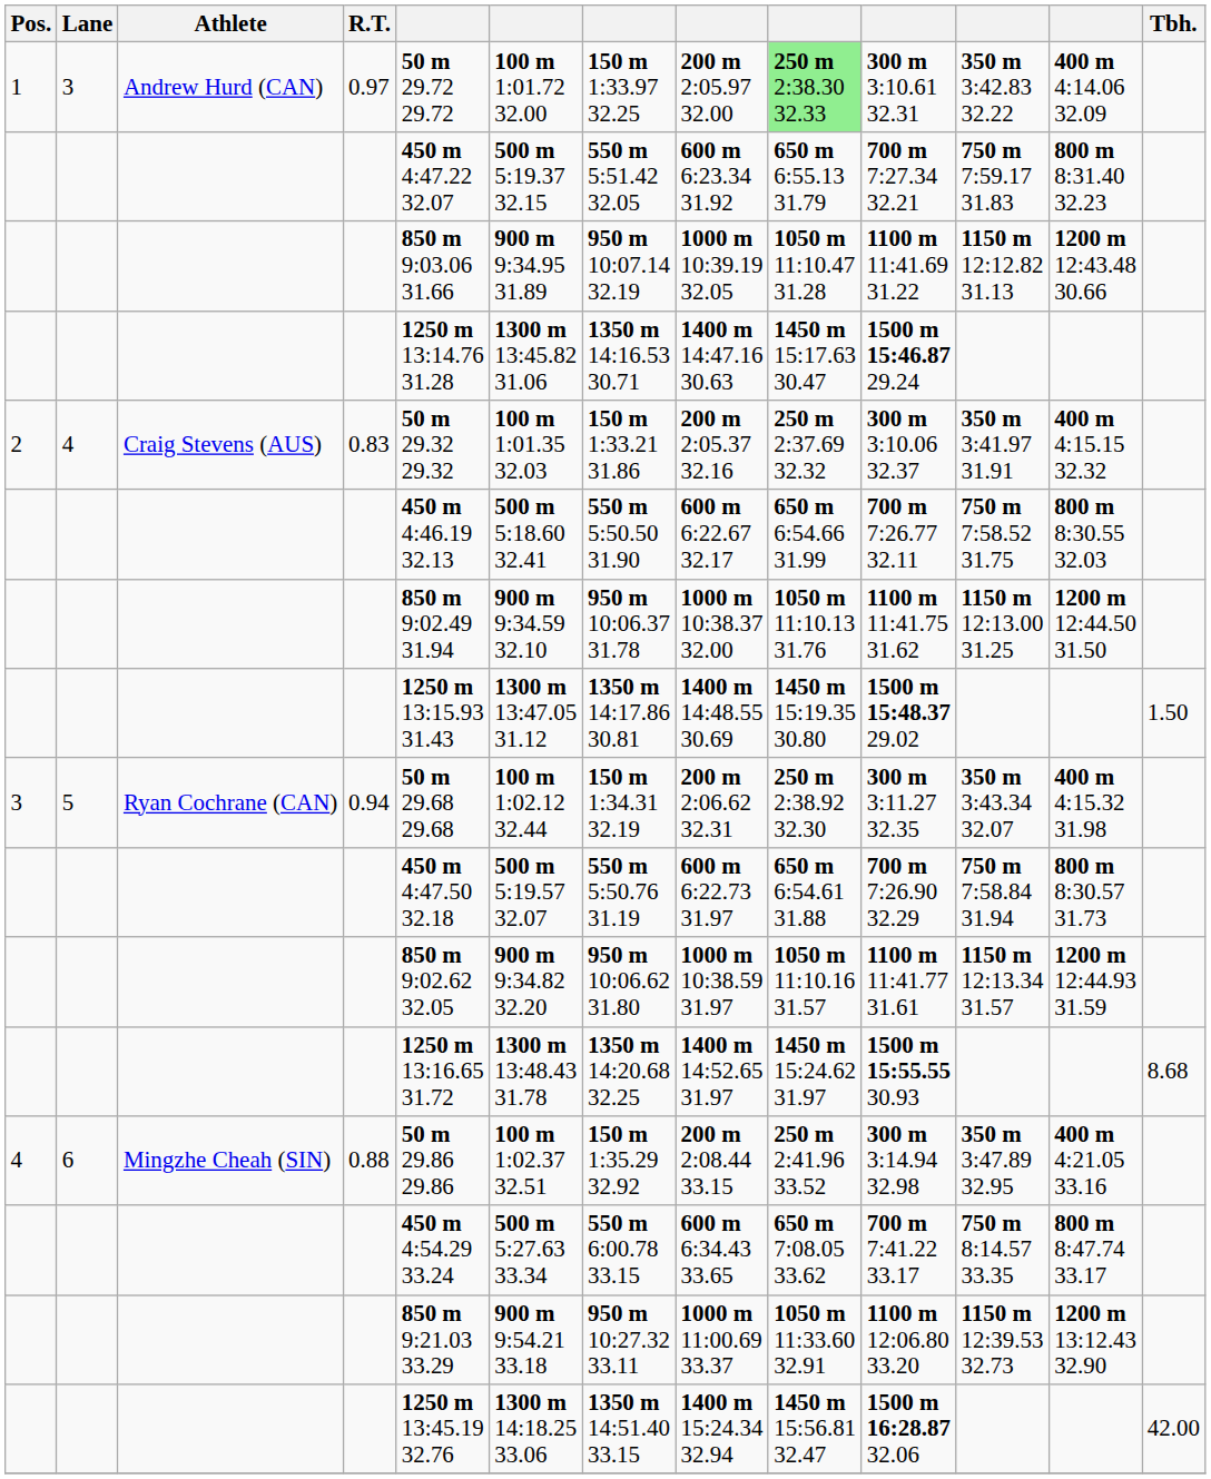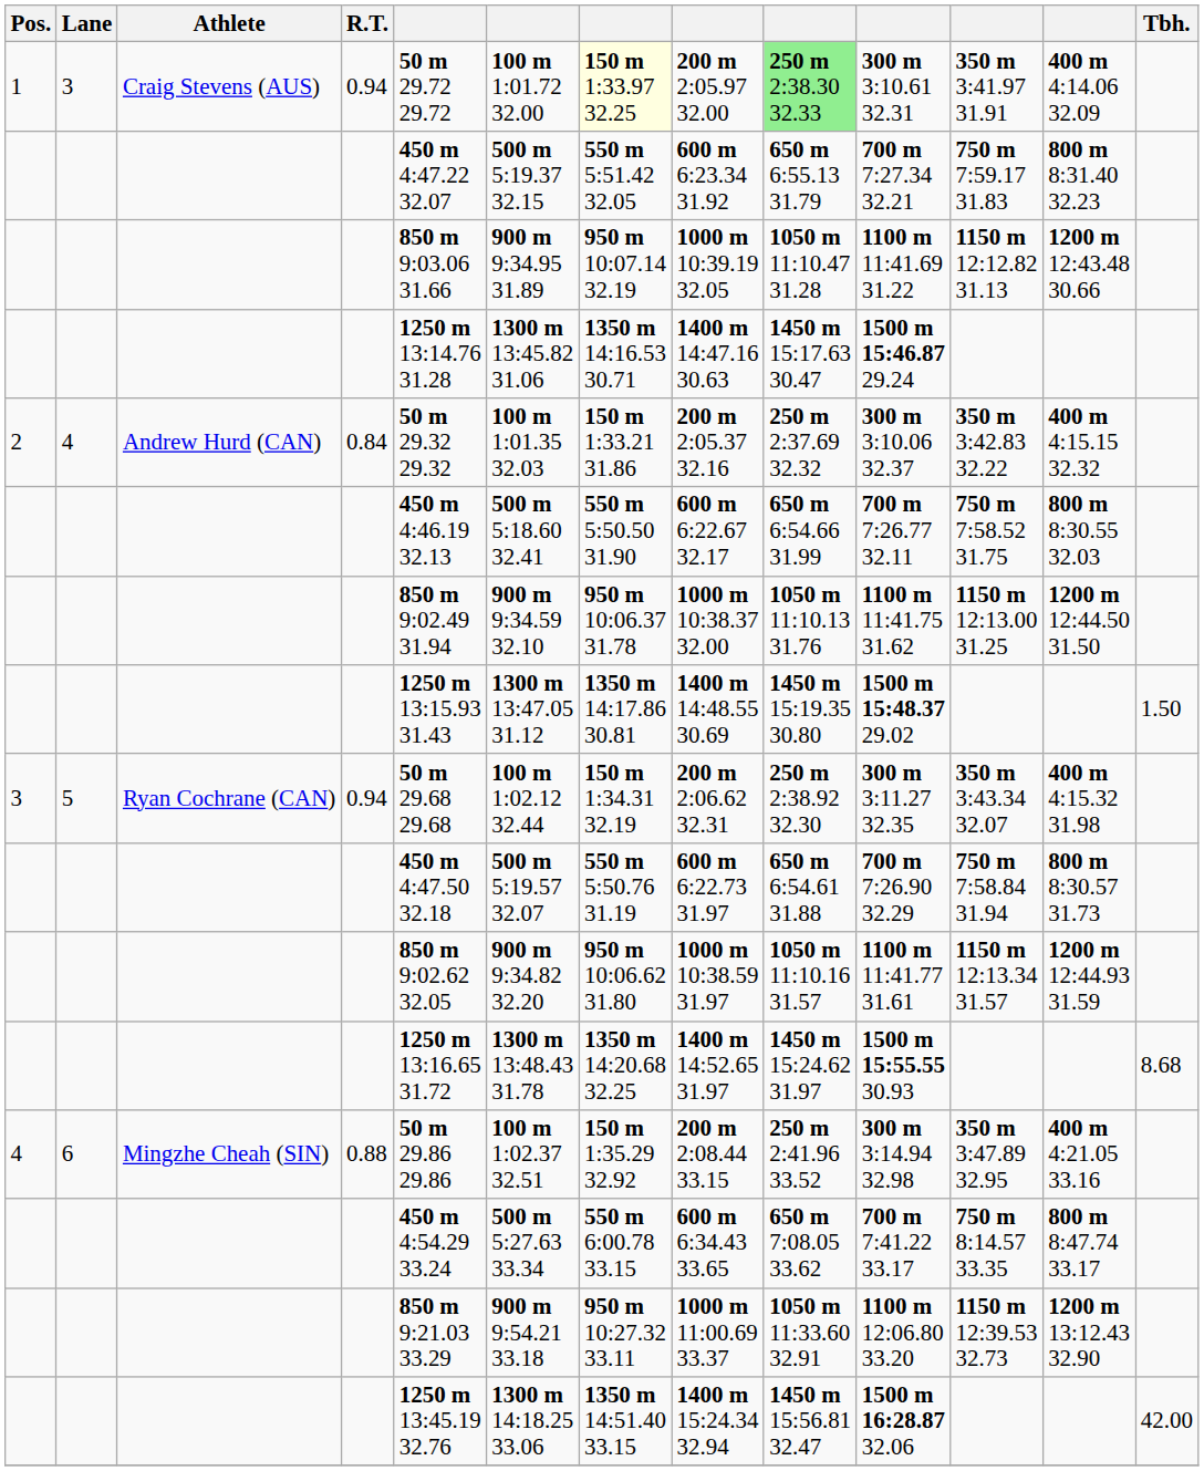1 | Athlete: Andrew Hurd (CAN) -> Craig Stevens (AUS)
1 | R.T.: 0.97 -> 0.94
1 | column 7: no background -> lightyellow background
1 | column 11: 350 m 3:42.83 32.22 -> 350 m 3:41.97 31.91
2 | Athlete: Craig Stevens (AUS) -> Andrew Hurd (CAN)
2 | R.T.: 0.83 -> 0.84
2 | column 11: 350 m 3:41.97 31.91 -> 350 m 3:42.83 32.22
